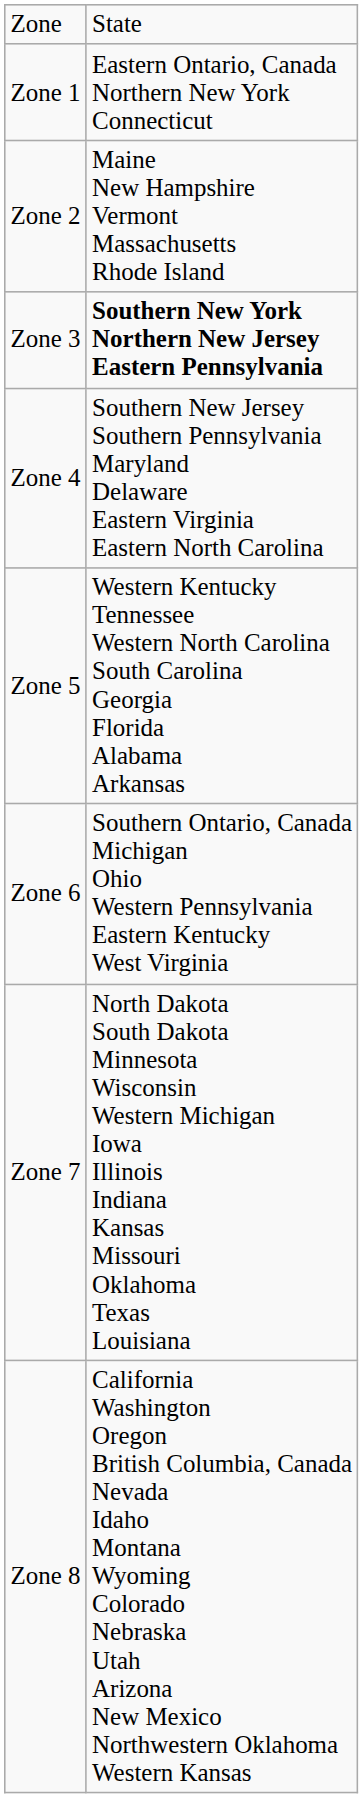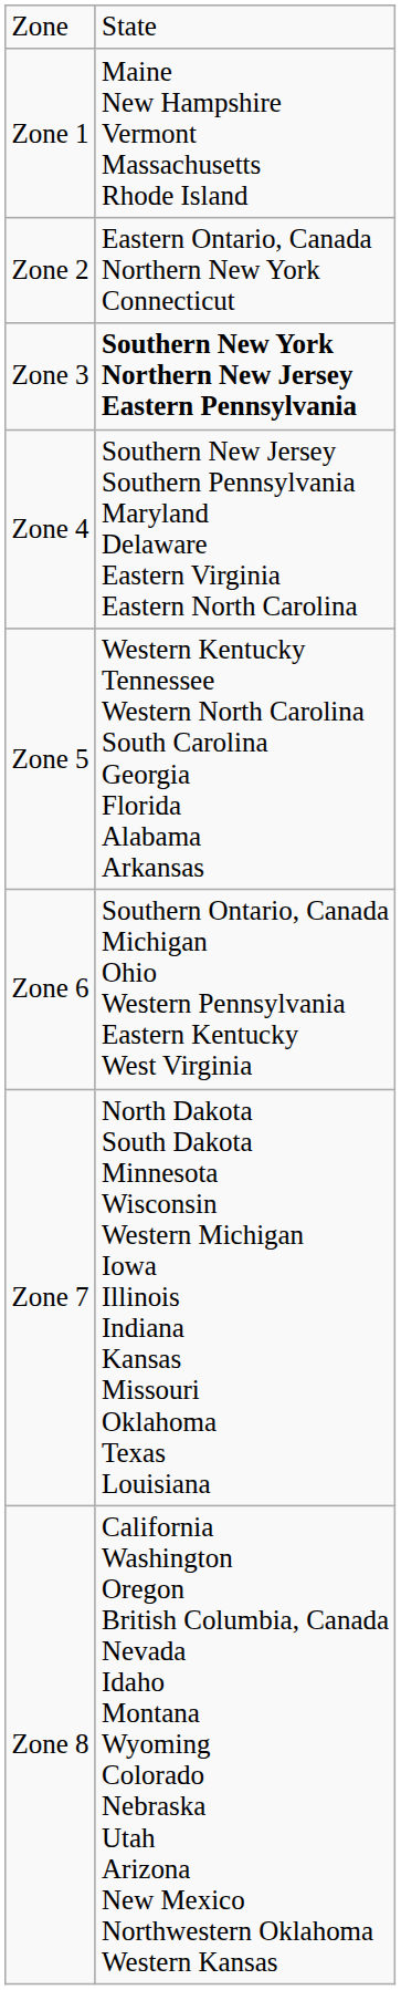Zone 1 | column 2: Eastern Ontario, Canada Northern New York Connecticut -> Maine New Hampshire Vermont Massachusetts Rhode Island
Zone 2 | column 2: Maine New Hampshire Vermont Massachusetts Rhode Island -> Eastern Ontario, Canada Northern New York Connecticut
